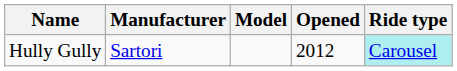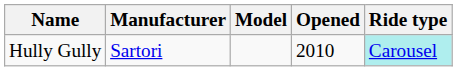Hully Gully | Opened: 2012 -> 2010
